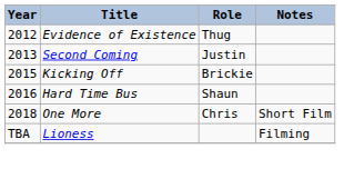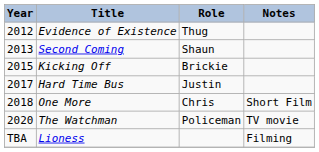Second Coming | Role: Justin -> Shaun
Hard Time Bus | Year: 2016 -> 2017
Hard Time Bus | Role: Shaun -> Justin
+ row: 2020 | The Watchman | Policeman | TV movie
